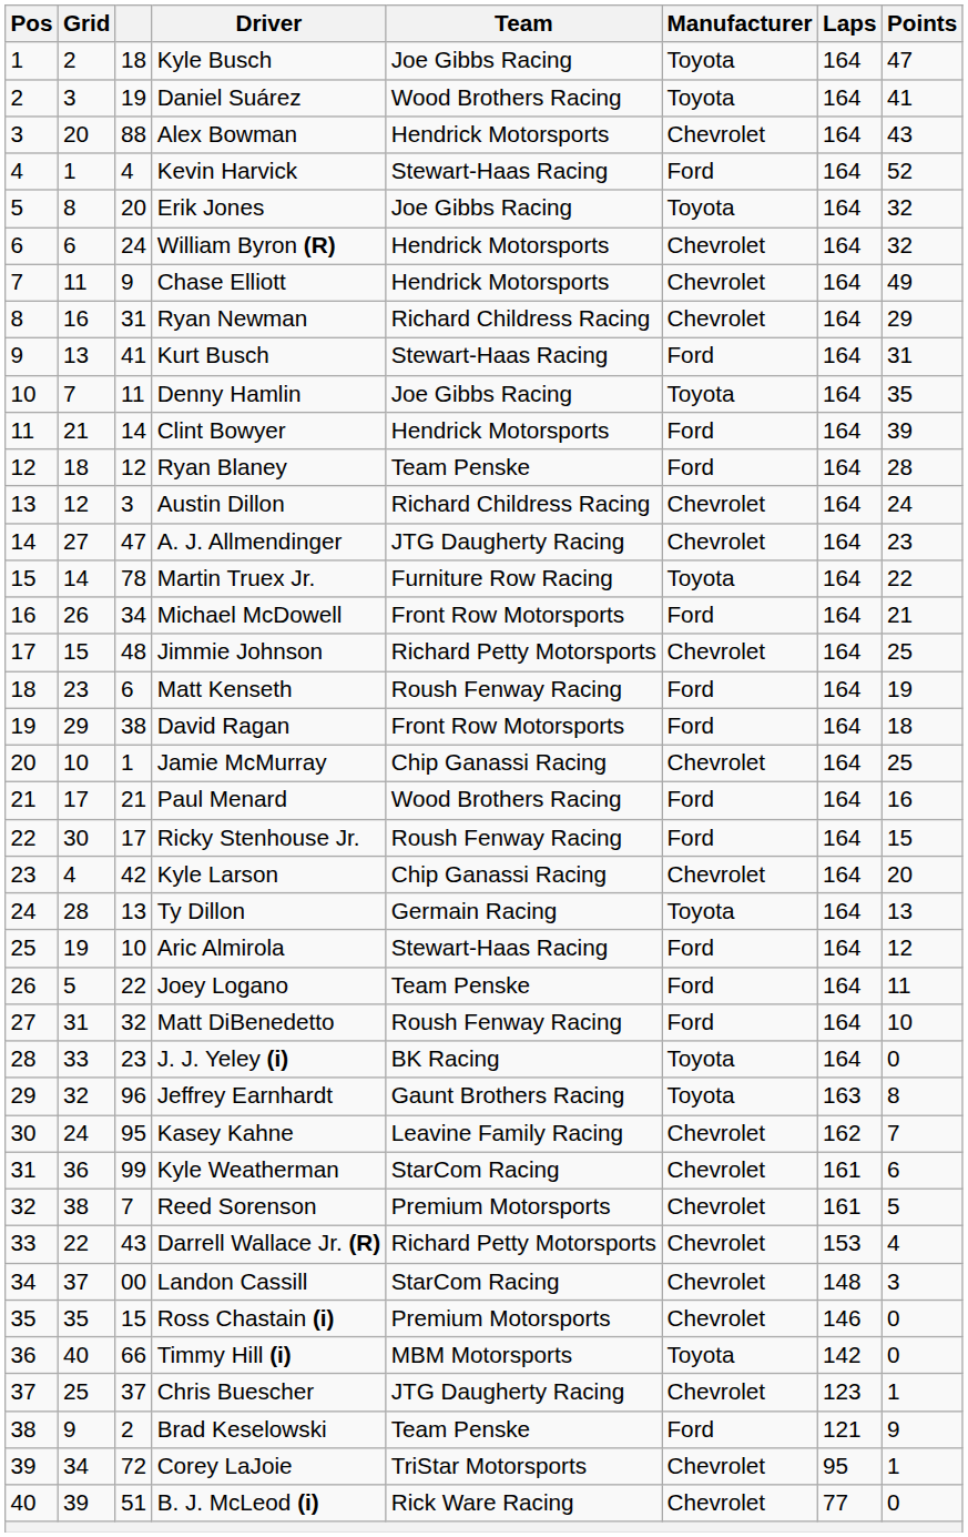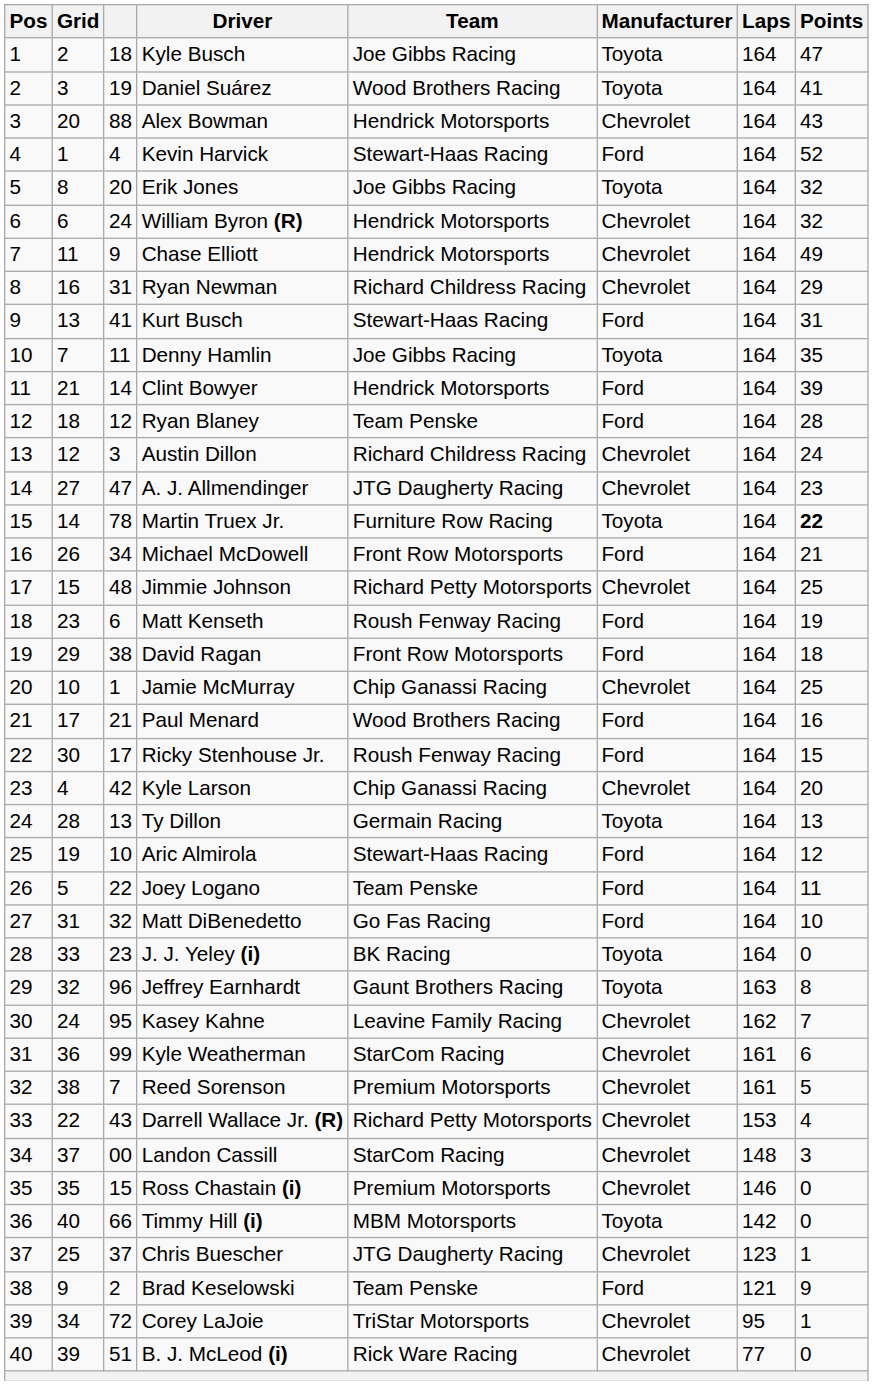Martin Truex Jr. | Points: normal -> bold
Matt DiBenedetto | Team: Roush Fenway Racing -> Go Fas Racing
